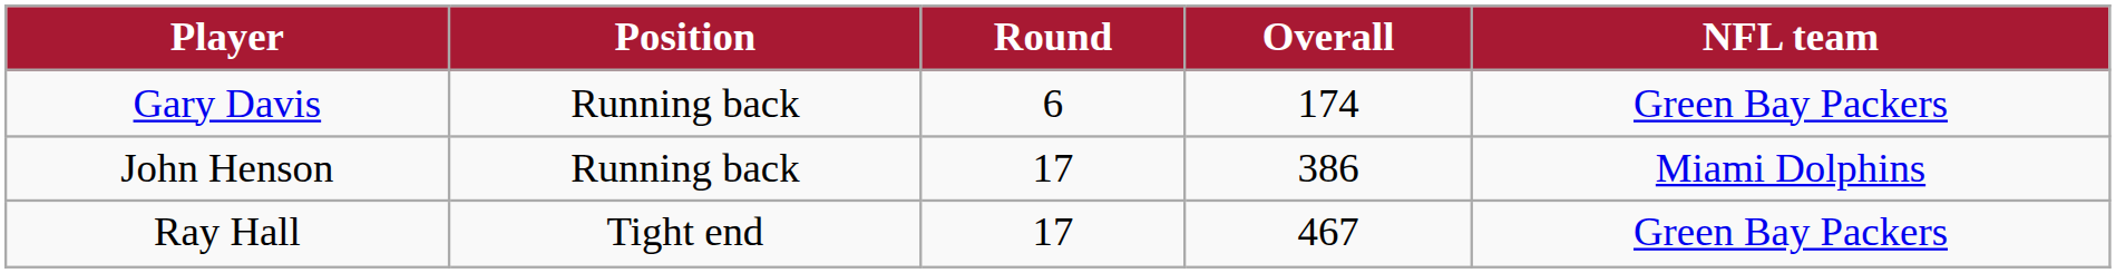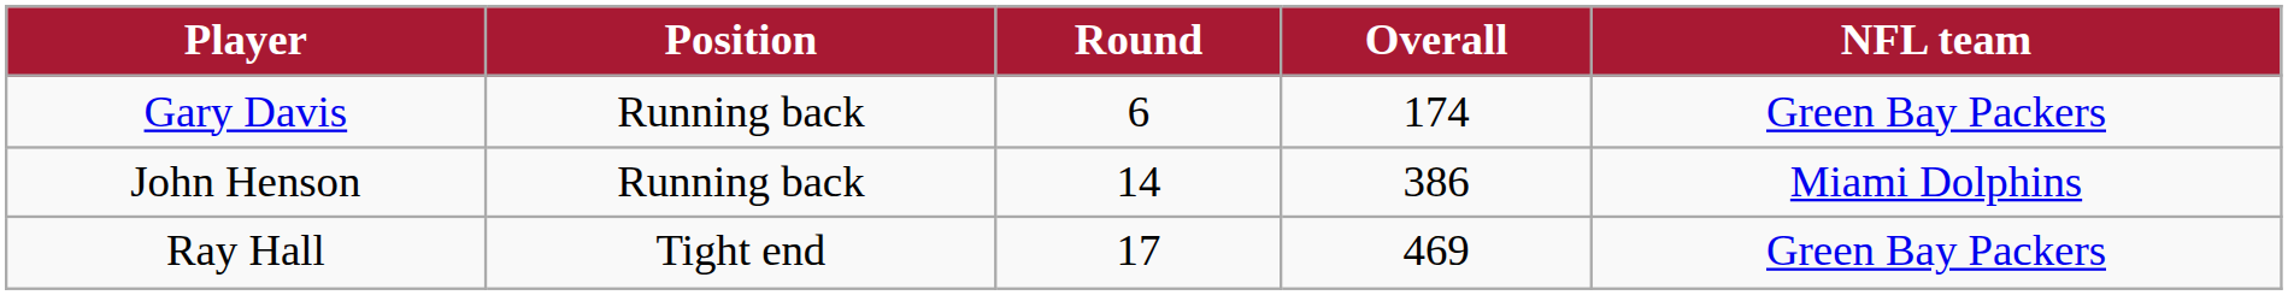John Henson | Round: 17 -> 14
Ray Hall | Overall: 467 -> 469
